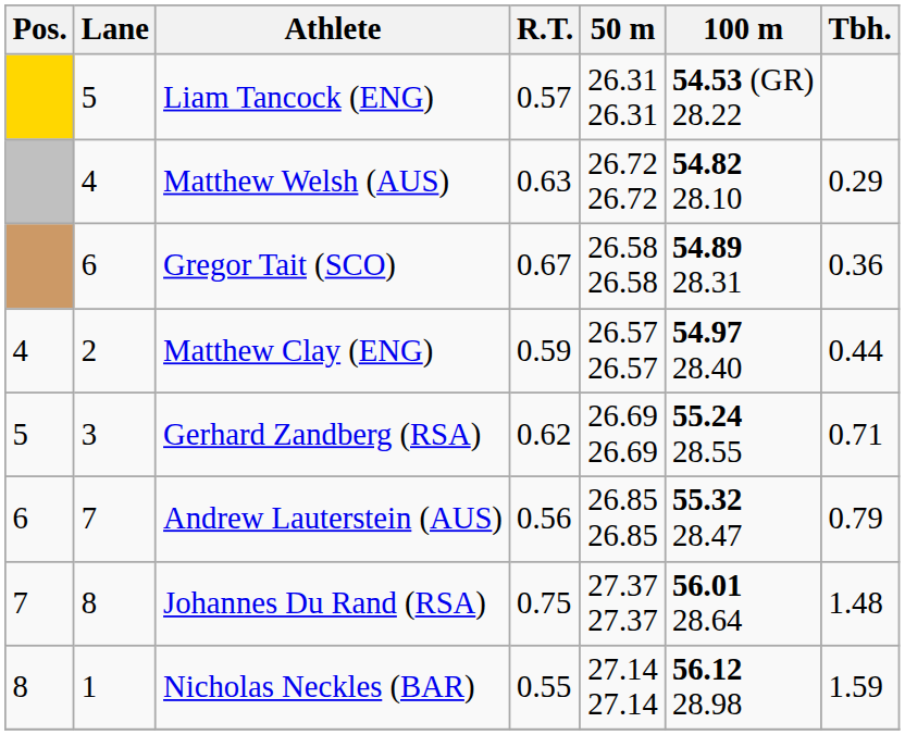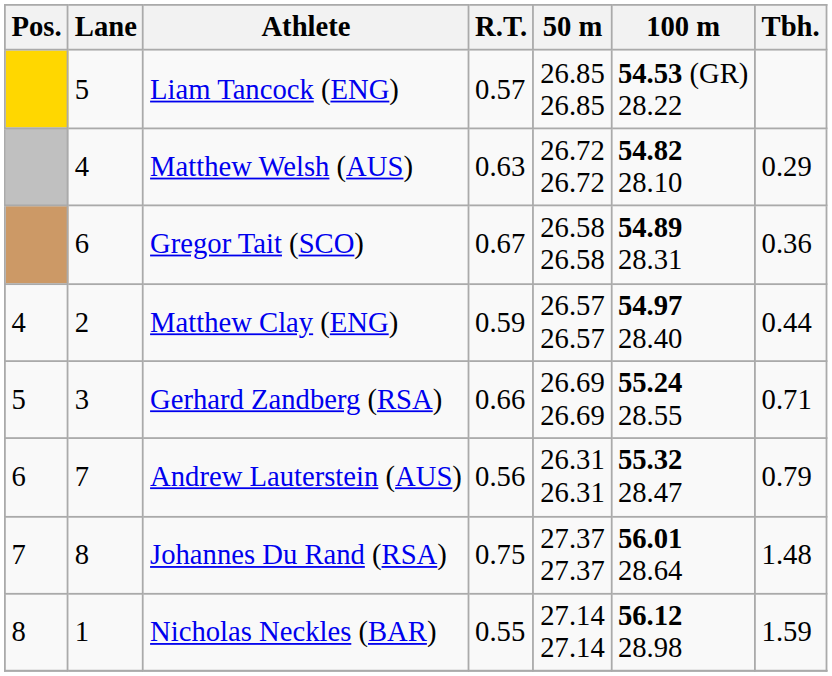Liam Tancock (ENG) | 50 m: 26.31 26.31 -> 26.85 26.85
Gerhard Zandberg (RSA) | R.T.: 0.62 -> 0.66
Andrew Lauterstein (AUS) | 50 m: 26.85 26.85 -> 26.31 26.31
